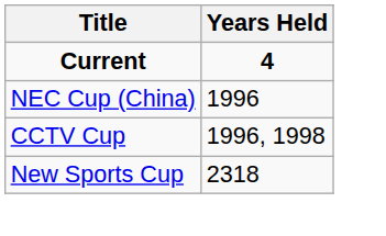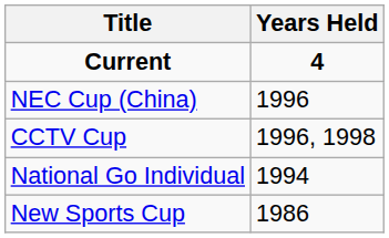+ row: National Go Individual | 1994
New Sports Cup | Years Held: 2318 -> 1986
